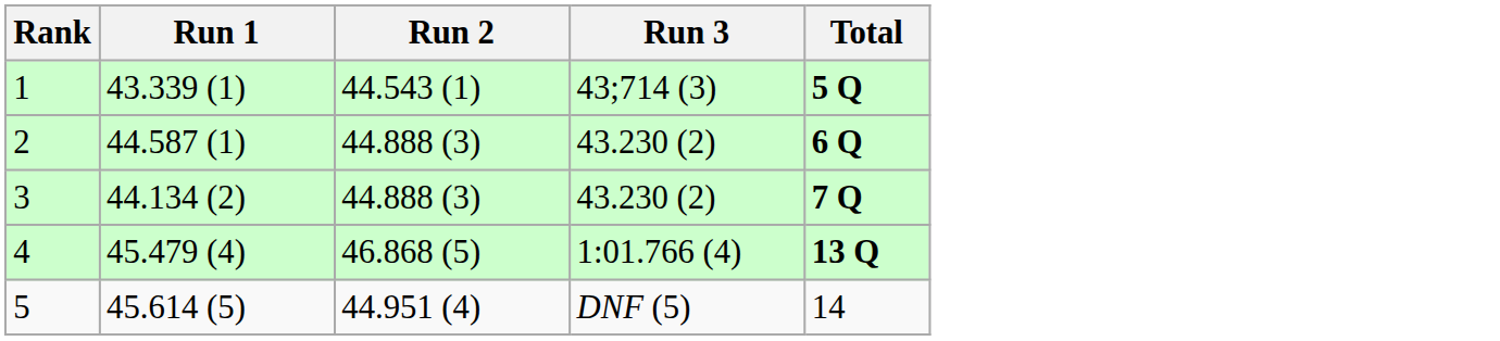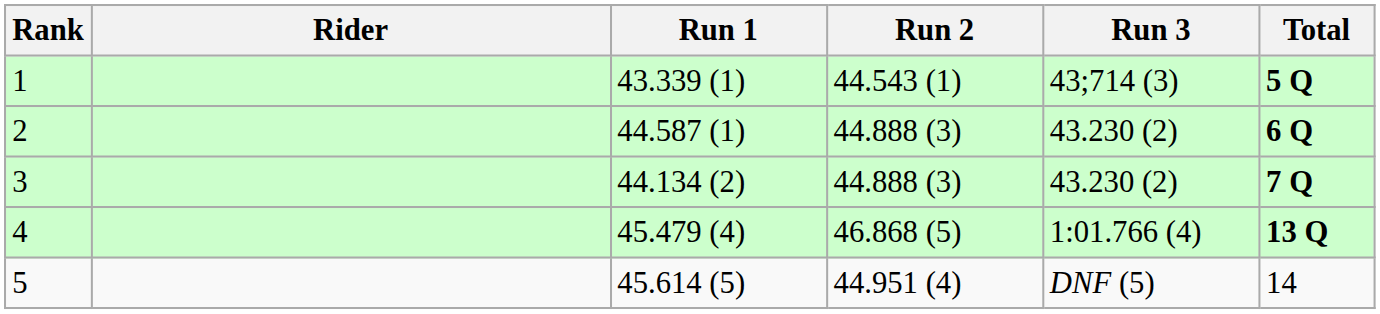+ column: Rider
